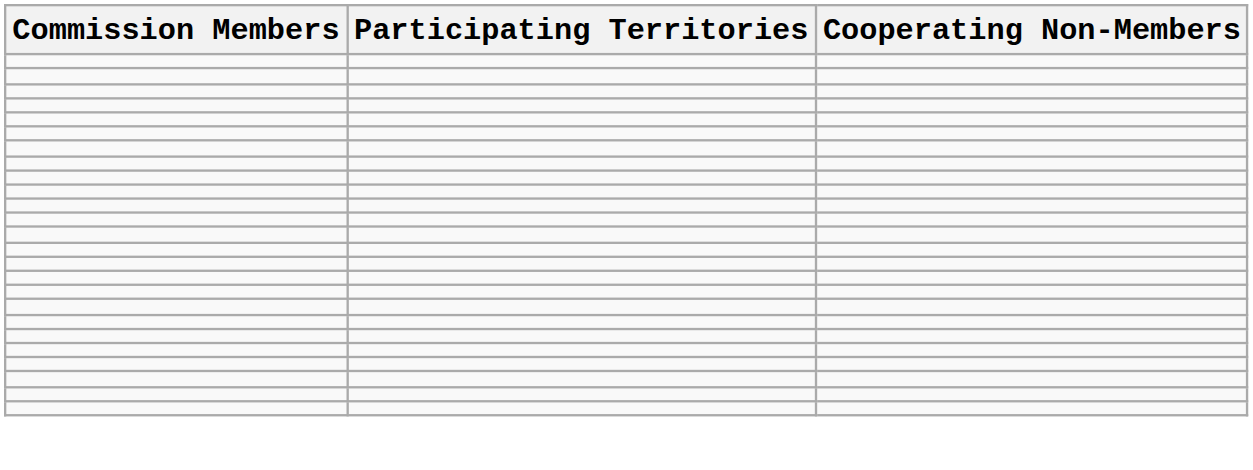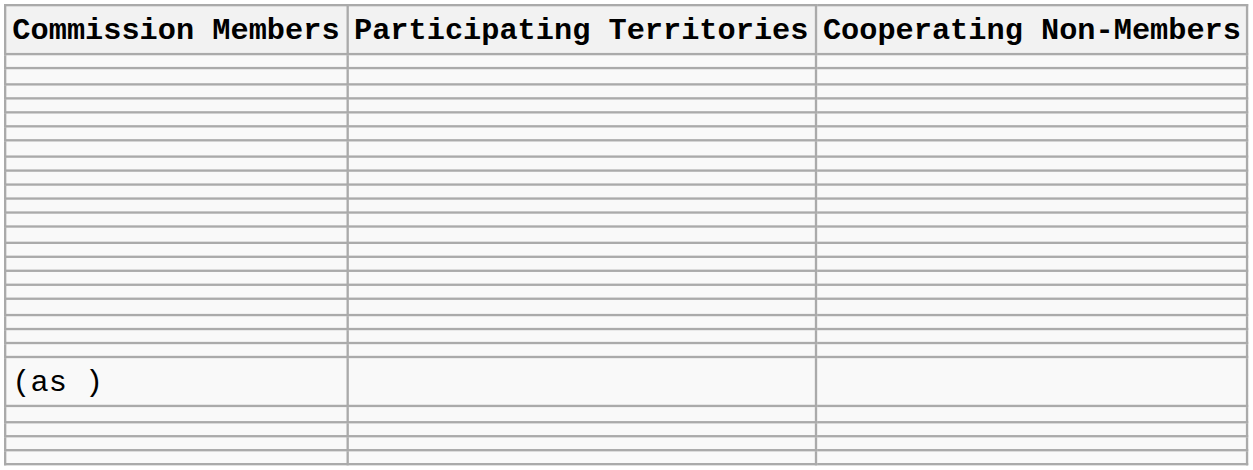+ row: (as )
